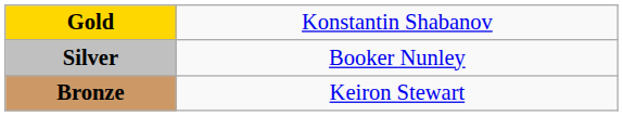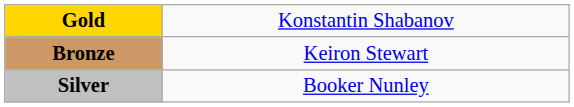rows swapped: Silver <-> Bronze
